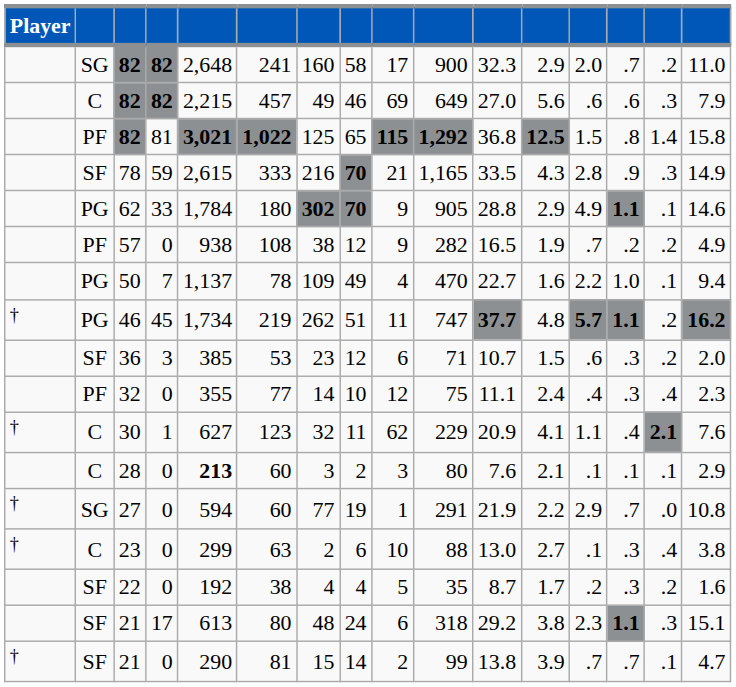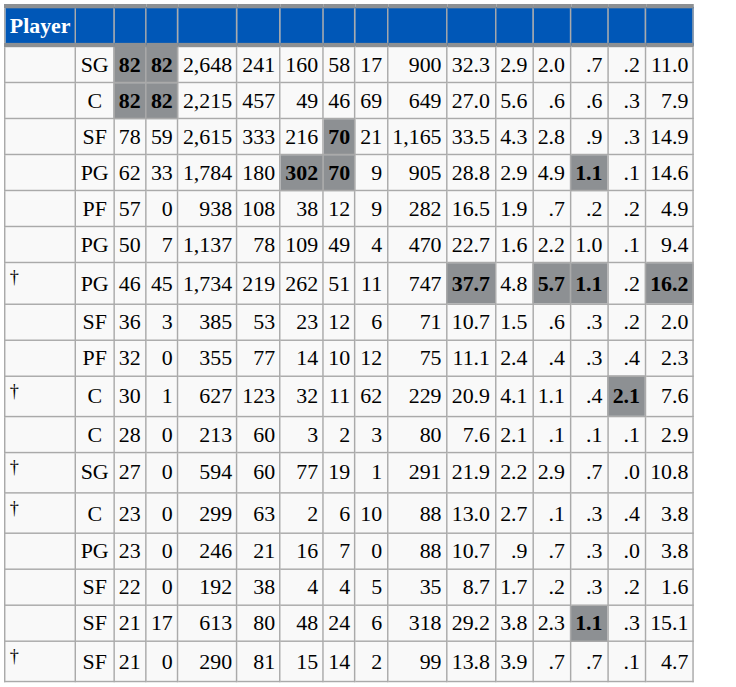- row: PF | 82 | 81 | 3,021 | 1,022 | 125 | 65 | 115 | 1,292 | 36.8 | 12.5 | 1.5 | .8 | 1.4 | 15.8
28 | column 5: bold -> normal
+ row: PG | 23 | 0 | 246 | 21 | 16 | 7 | 0 | 88 | 10.7 | .9 | .7 | .3 | .0 | 3.8
